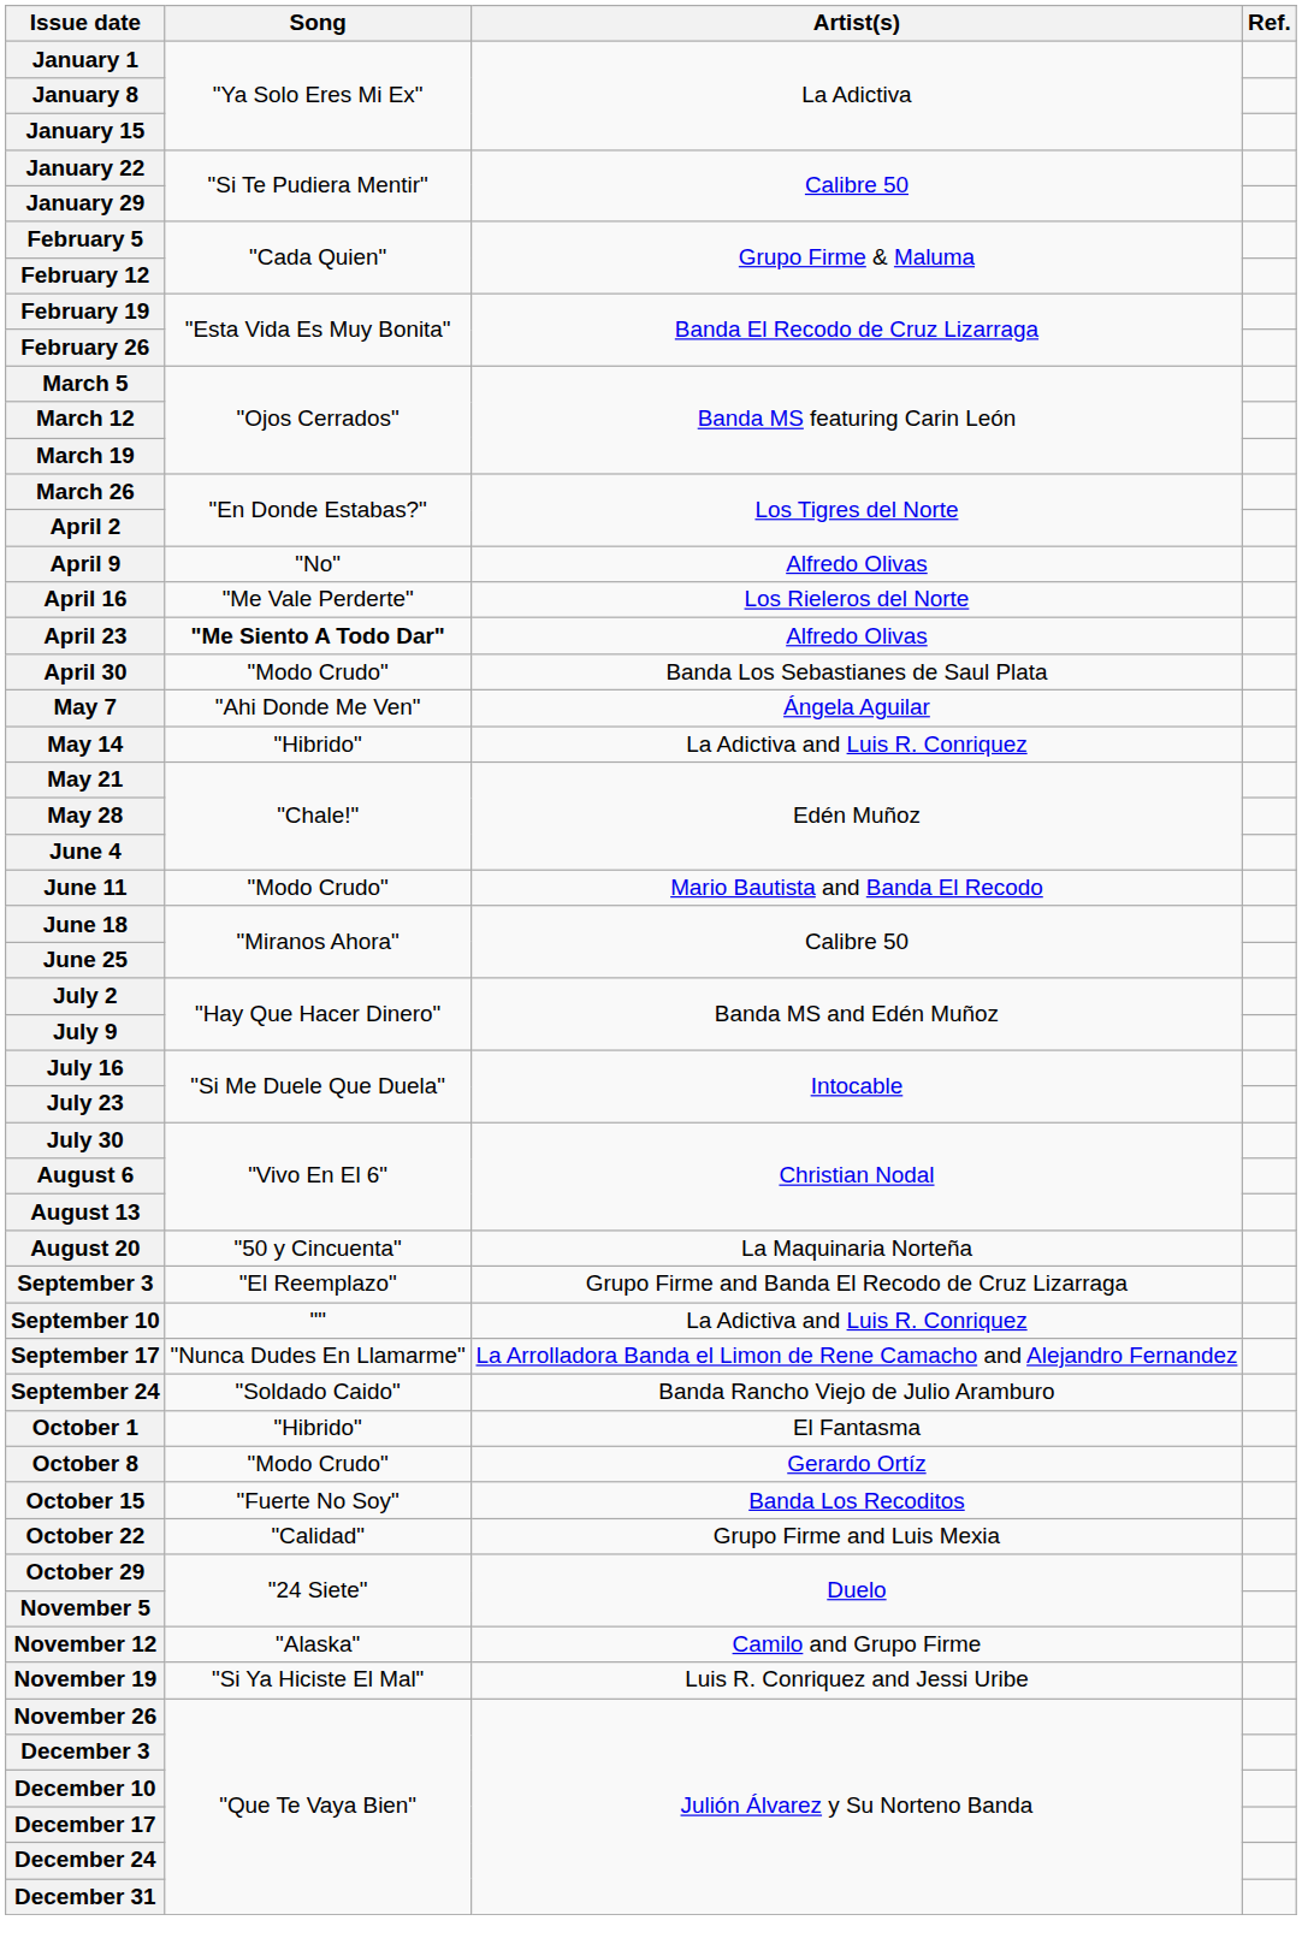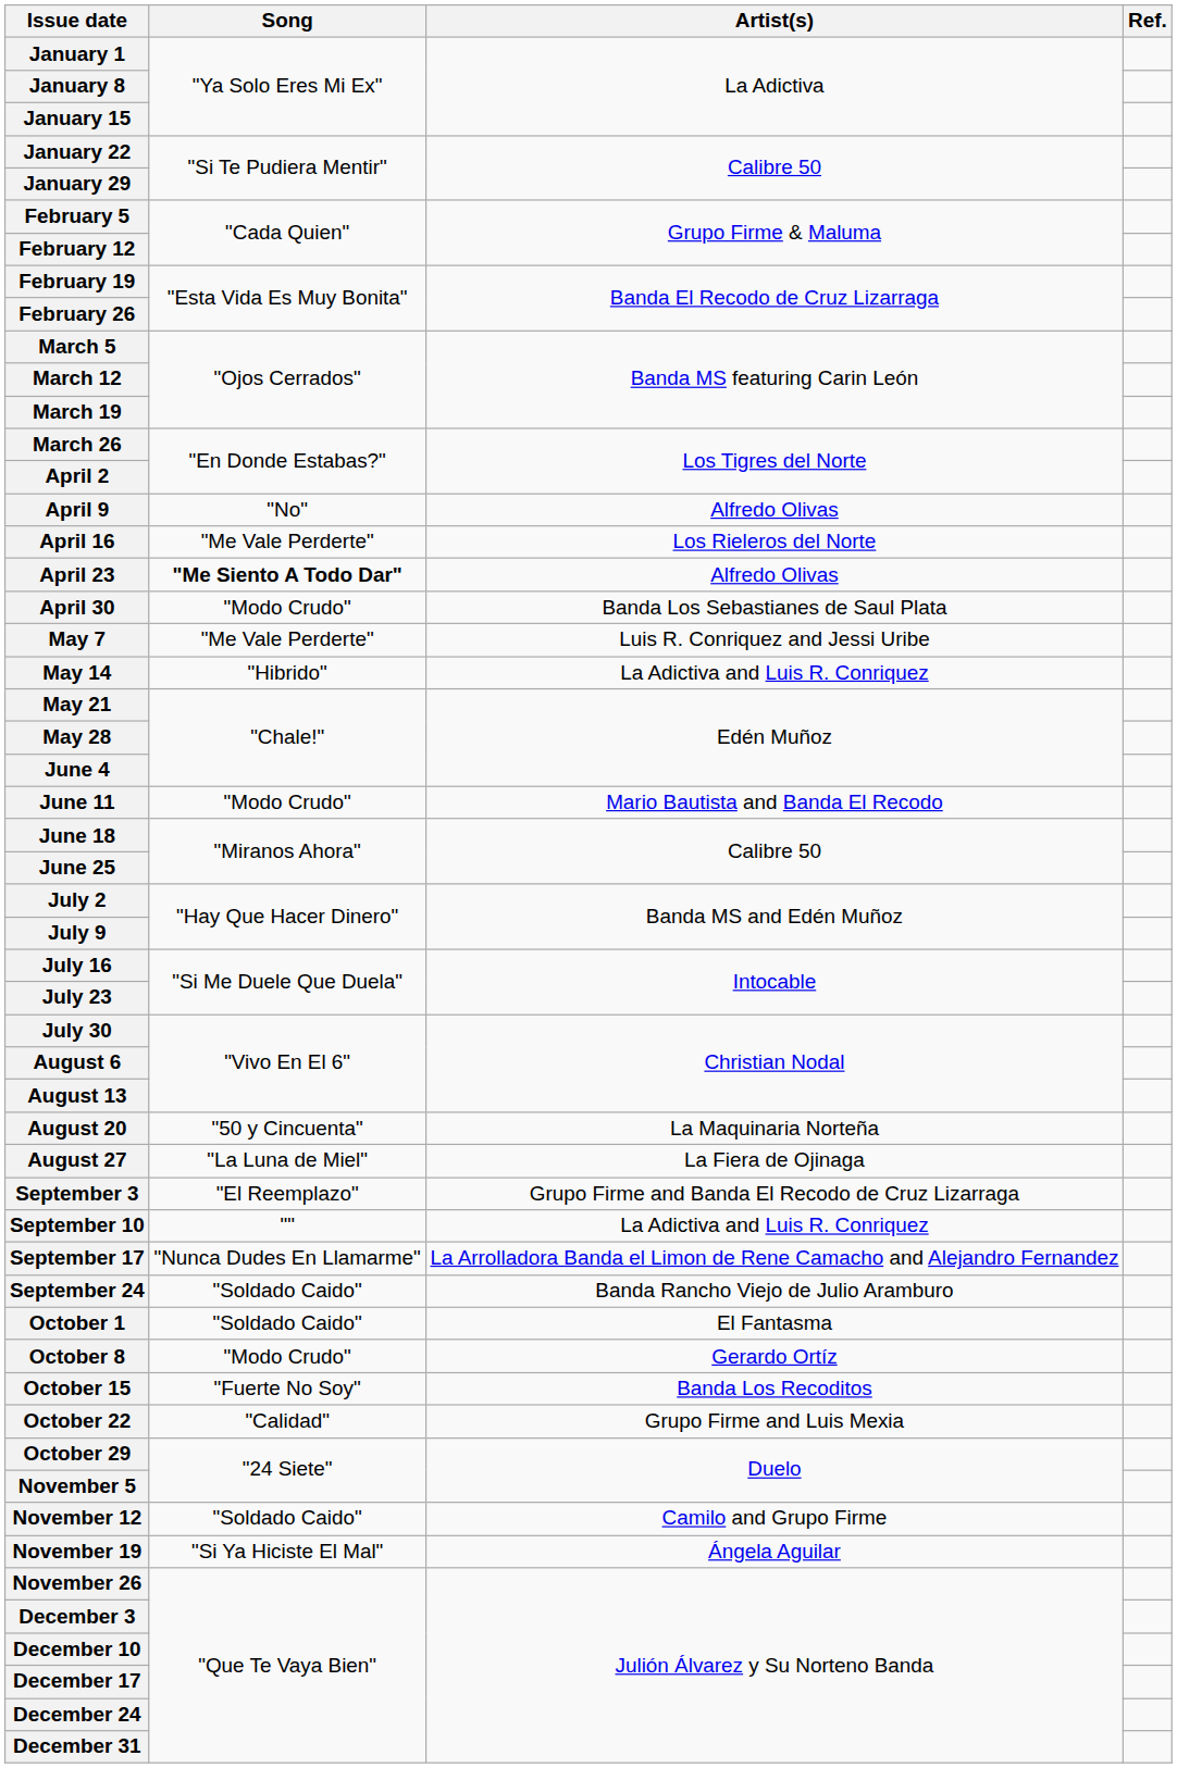May 7 | Song: "Ahi Donde Me Ven" -> "Me Vale Perderte"
May 7 | Artist(s): Ángela Aguilar -> Luis R. Conriquez and Jessi Uribe
+ row: August 27 | "La Luna de Miel" | La Fiera de Ojinaga
October 1 | Song: "Hibrido" -> "Soldado Caido"
November 12 | Song: "Alaska" -> "Soldado Caido"
November 19 | Artist(s): Luis R. Conriquez and Jessi Uribe -> Ángela Aguilar
